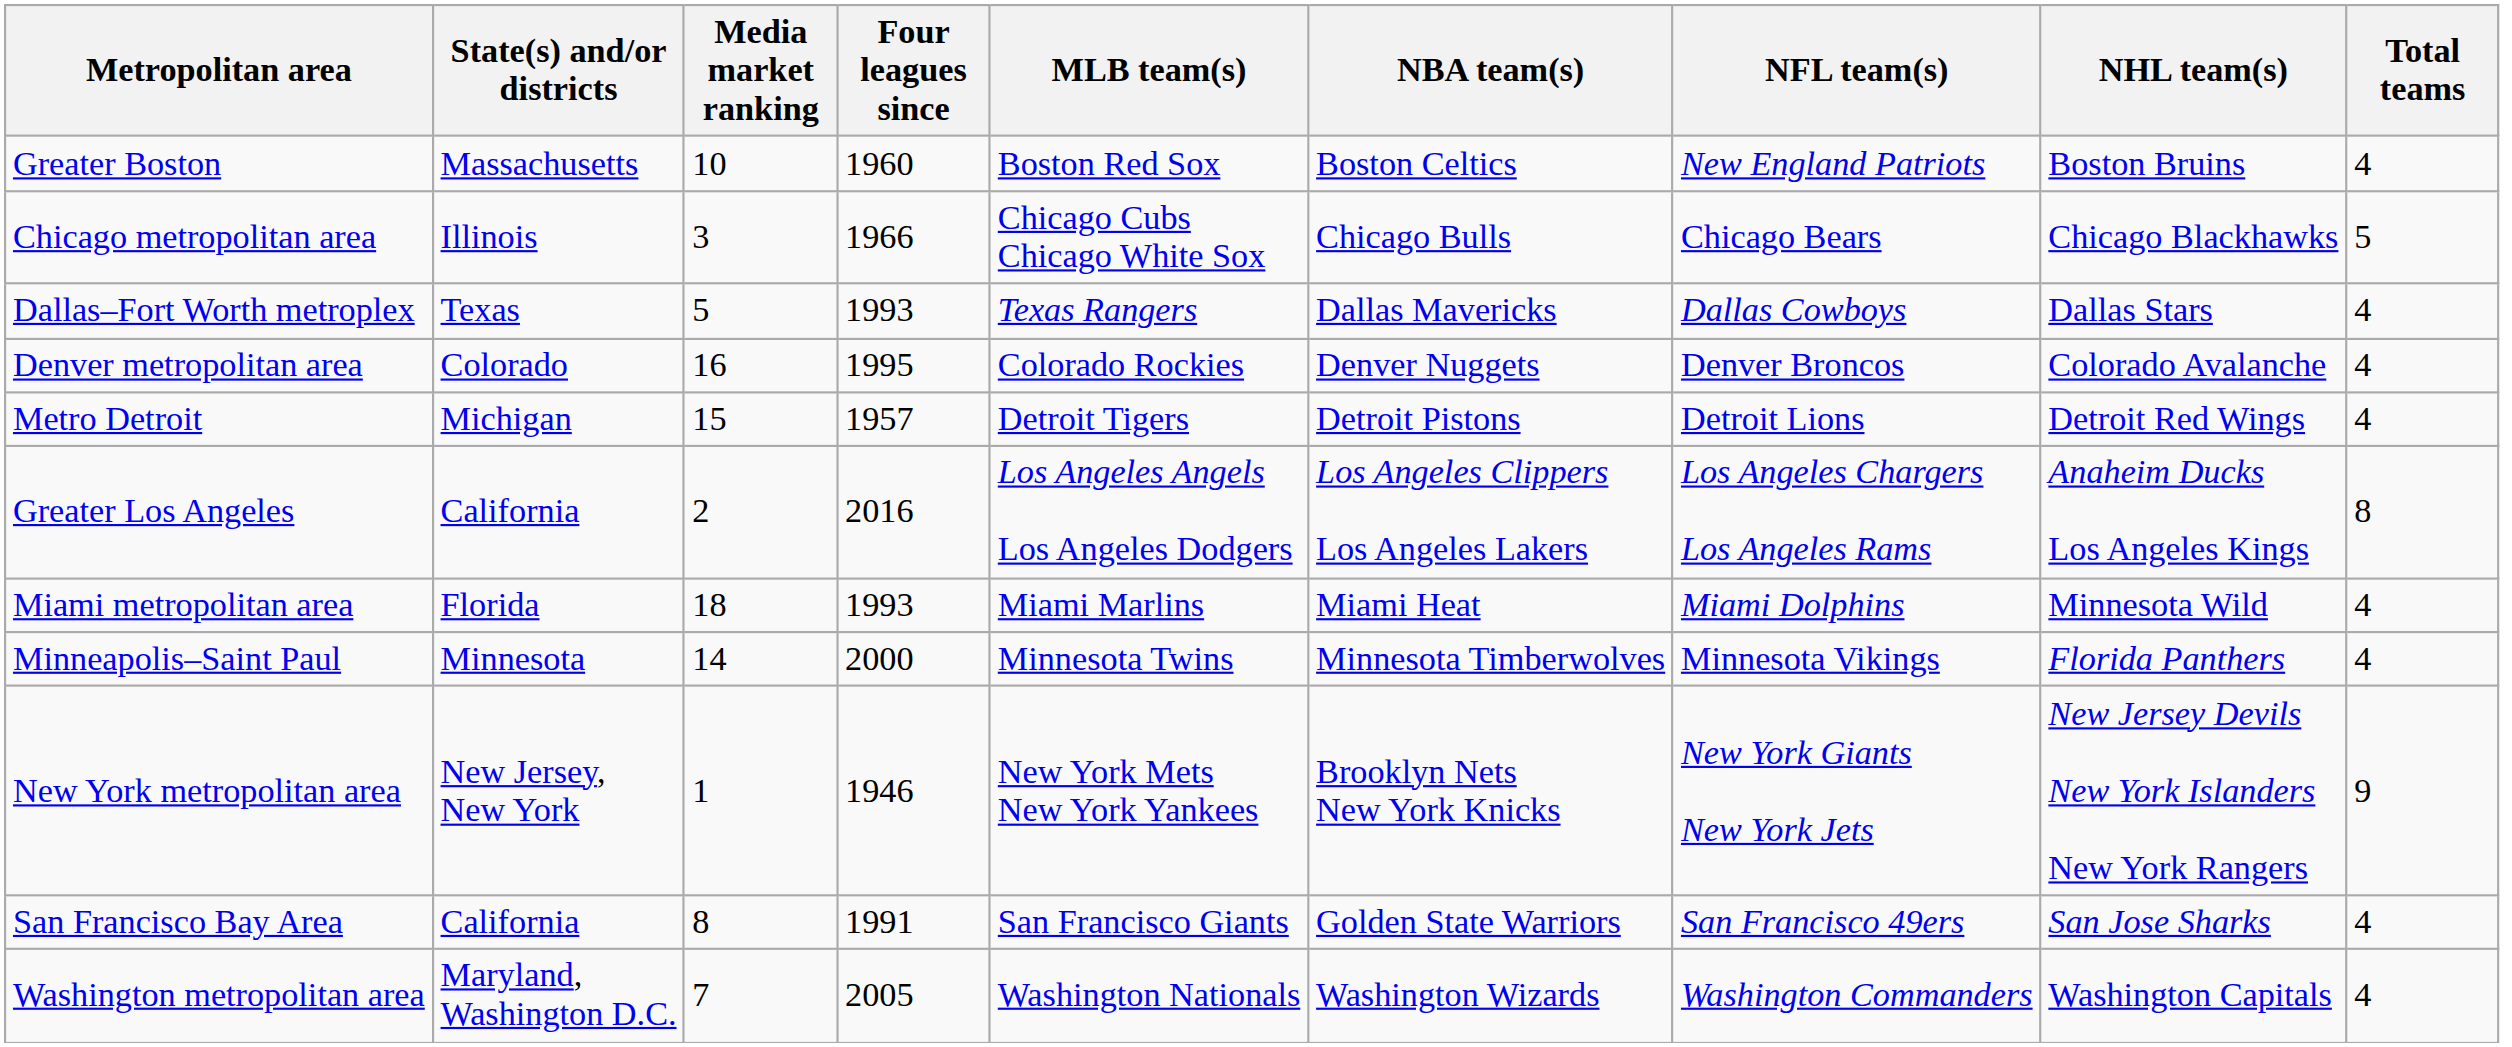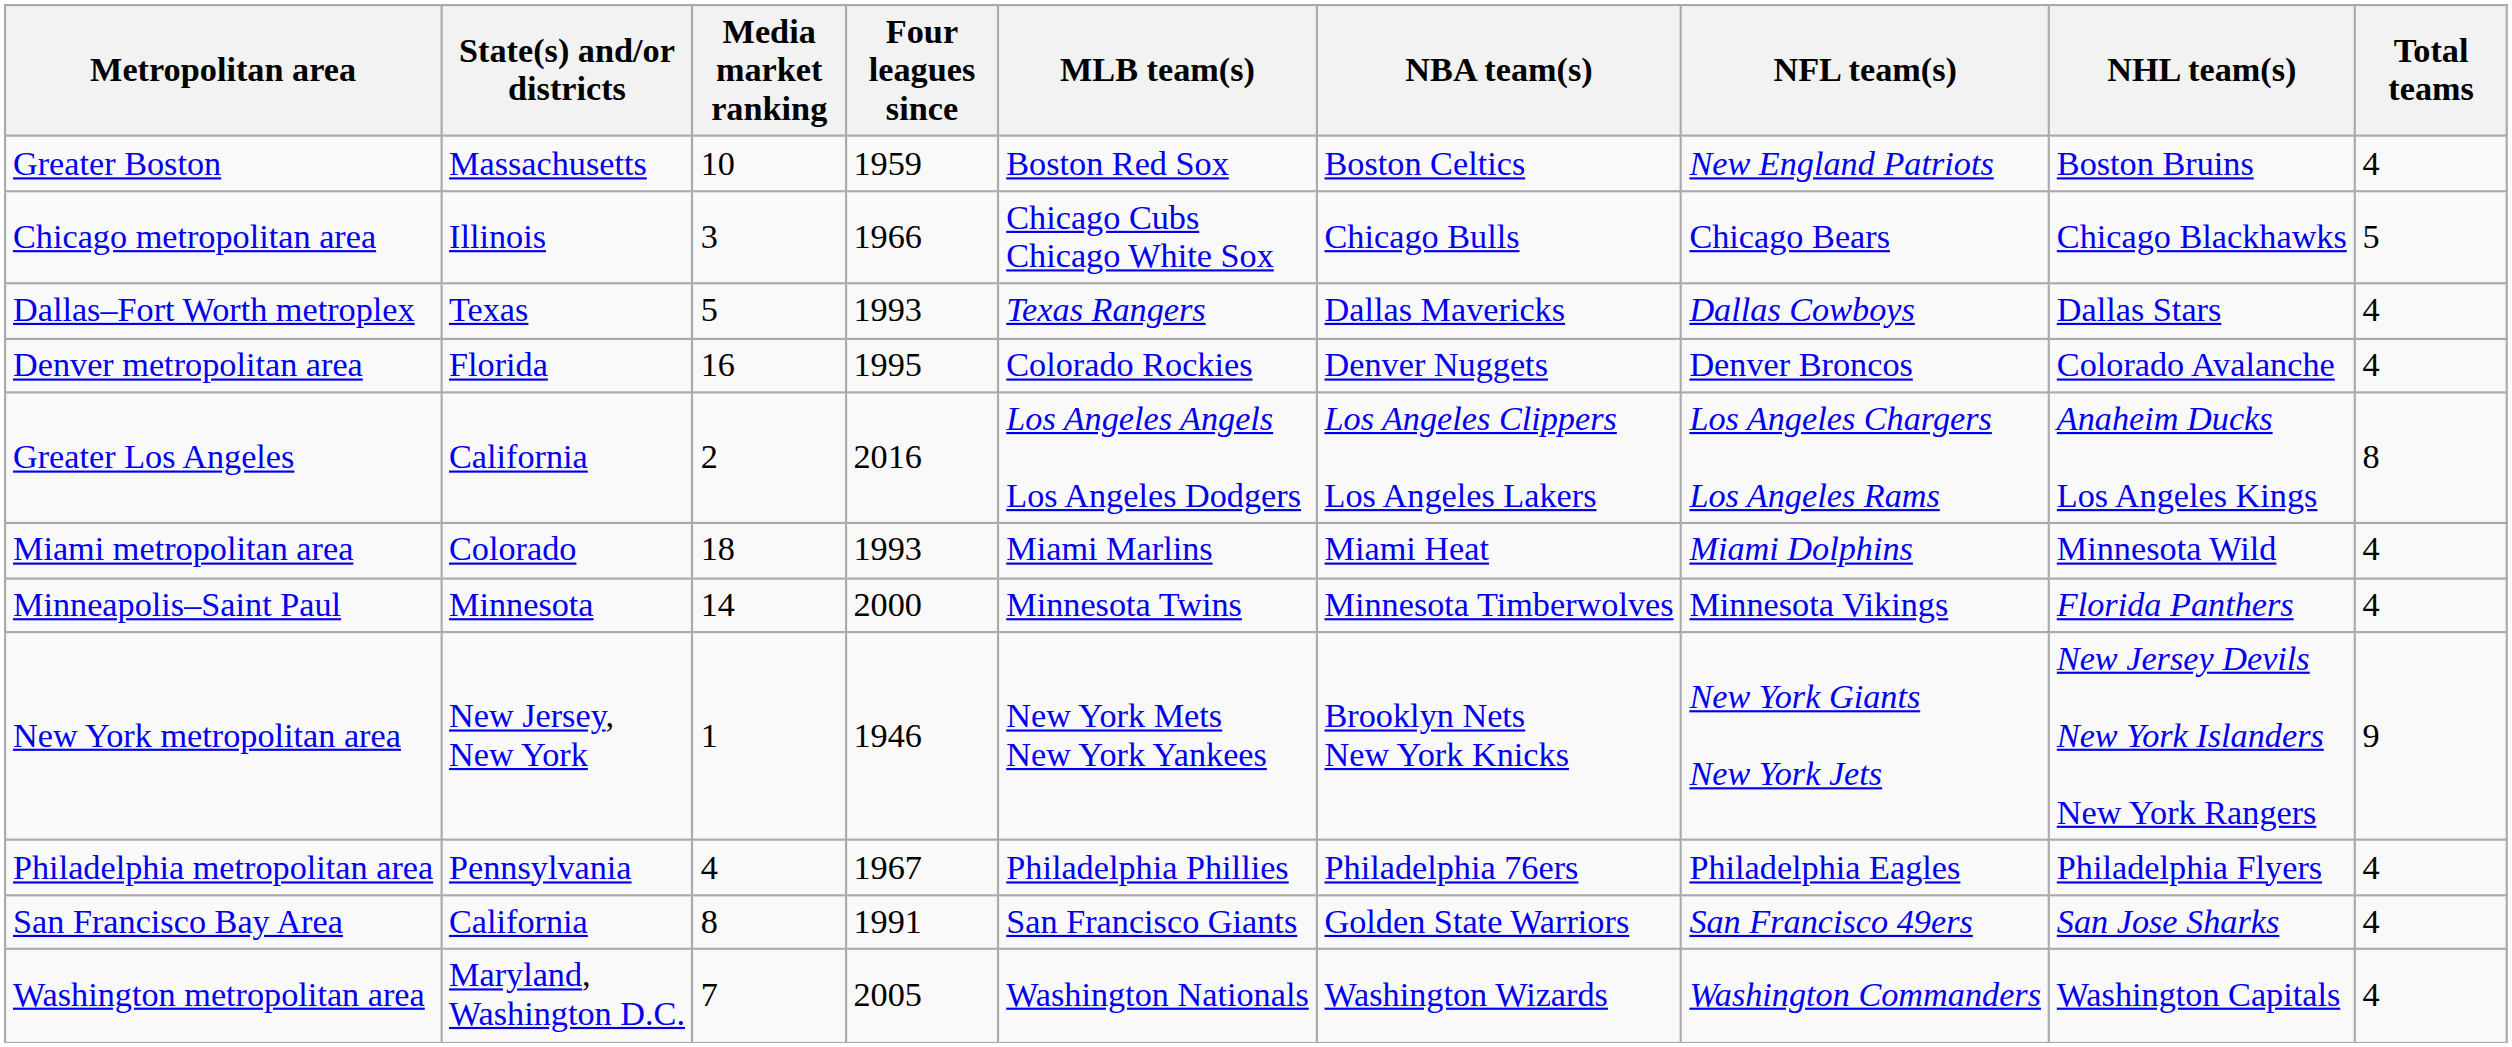Greater Boston | Four leagues since: 1960 -> 1959
Denver metropolitan area | State(s) and/or districts: Colorado -> Florida
- row: Metro Detroit | Michigan | 15 | 1957 | Detroit Tigers | Detroit Pistons | Detroit Lions | Detroit Red Wings | 4
Miami metropolitan area | State(s) and/or districts: Florida -> Colorado
+ row: Philadelphia metropolitan area | Pennsylvania | 4 | 1967 | Philadelphia Phillies | Philadelphia 76ers | Philadelphia Eagles | Philadelphia Flyers | 4
